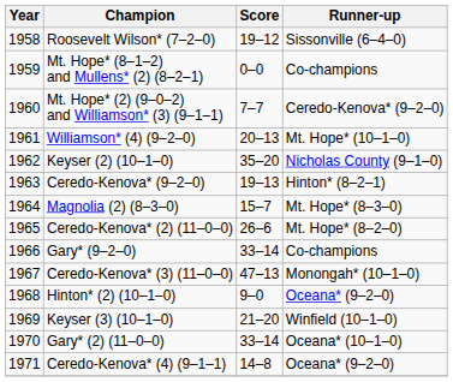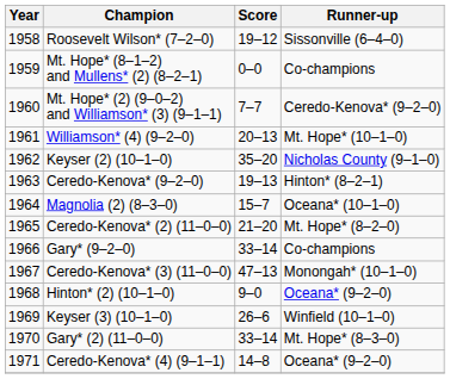Magnolia (2) (8–3–0) | Runner-up: Mt. Hope* (8–3–0) -> Oceana* (10–1–0)
Ceredo-Kenova* (2) (11–0–0) | Score: 26–6 -> 21–20
Keyser (3) (10–1–0) | Score: 21–20 -> 26–6
Gary* (2) (11–0–0) | Runner-up: Oceana* (10–1–0) -> Mt. Hope* (8–3–0)
